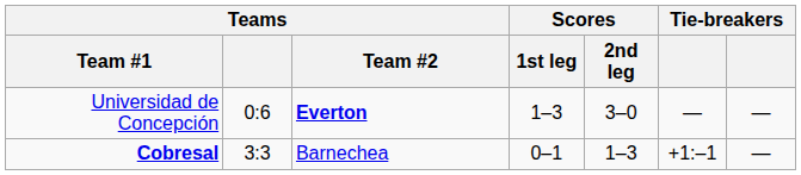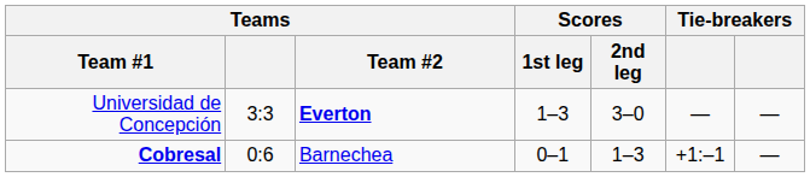Universidad de Concepción | Teams: 0:6 -> 3:3
Cobresal | Teams: 3:3 -> 0:6
